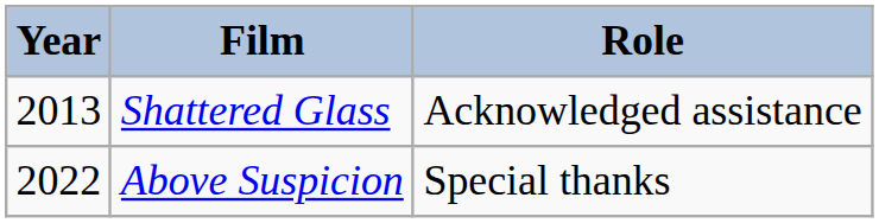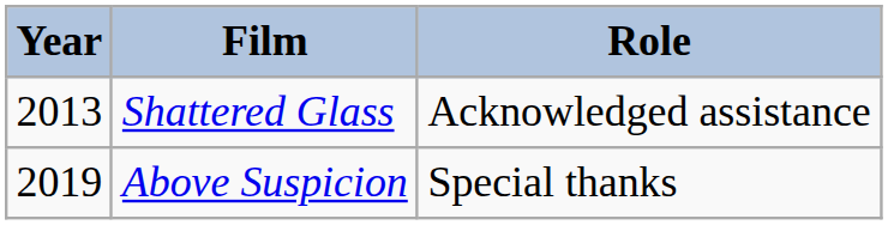Above Suspicion | Year: 2022 -> 2019
